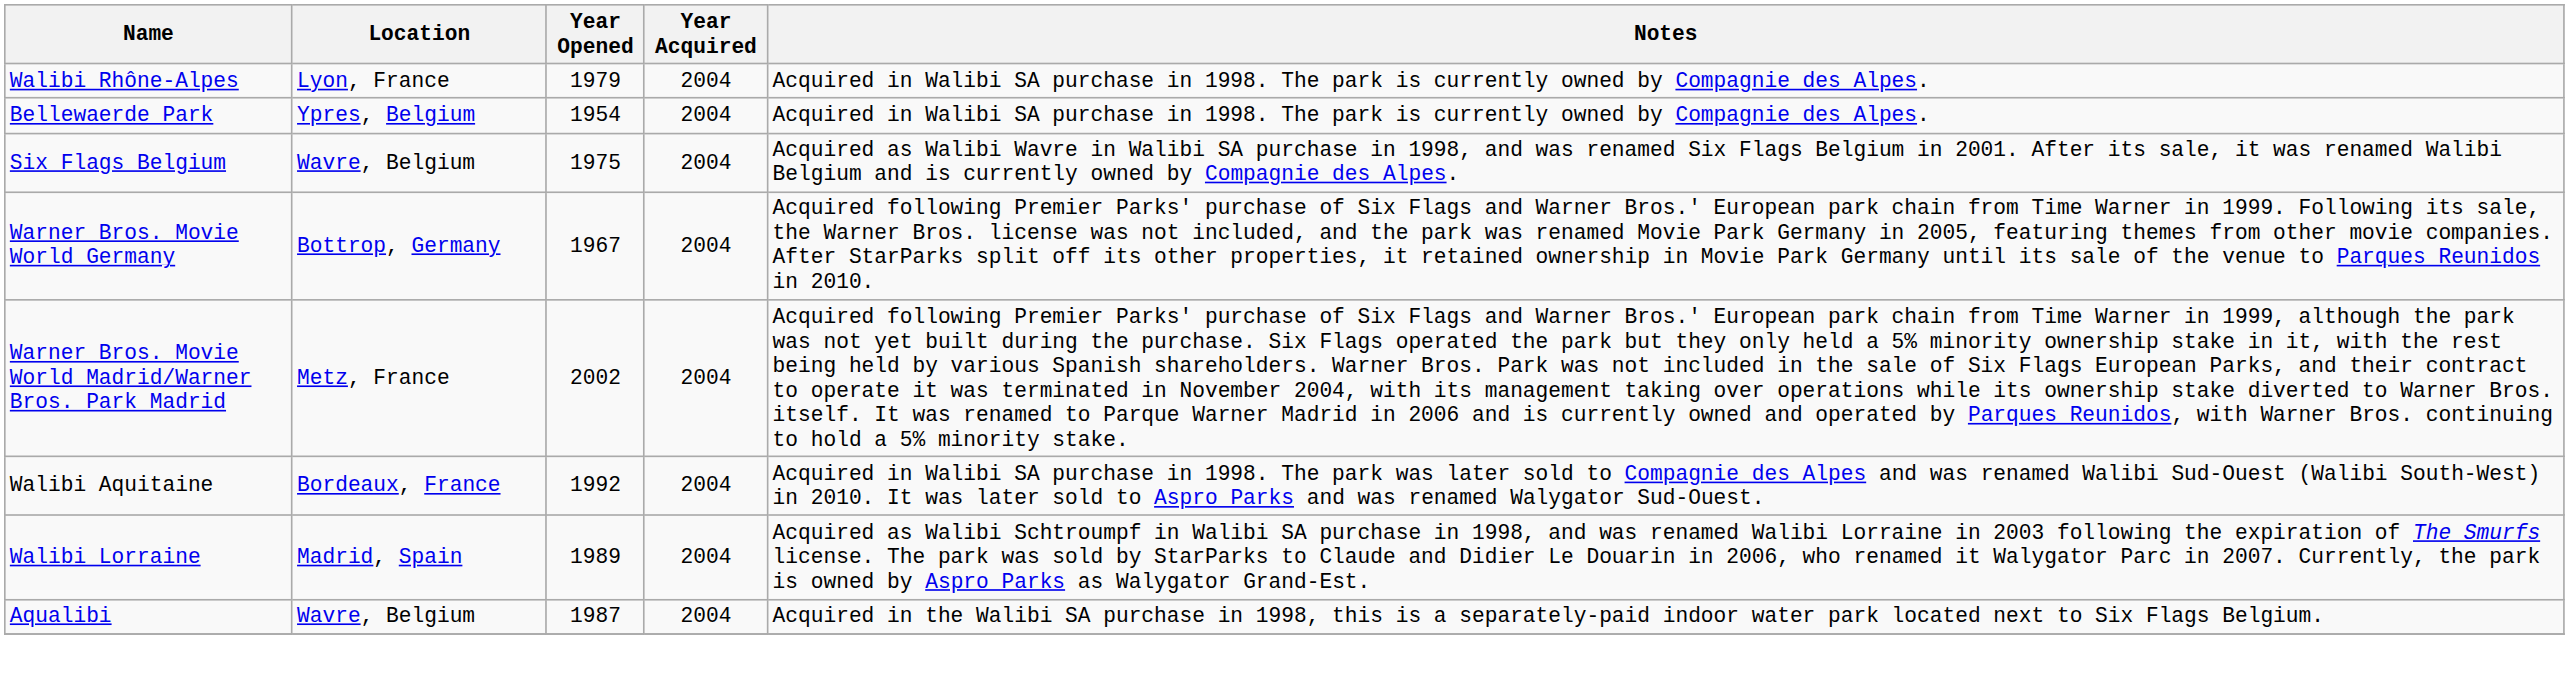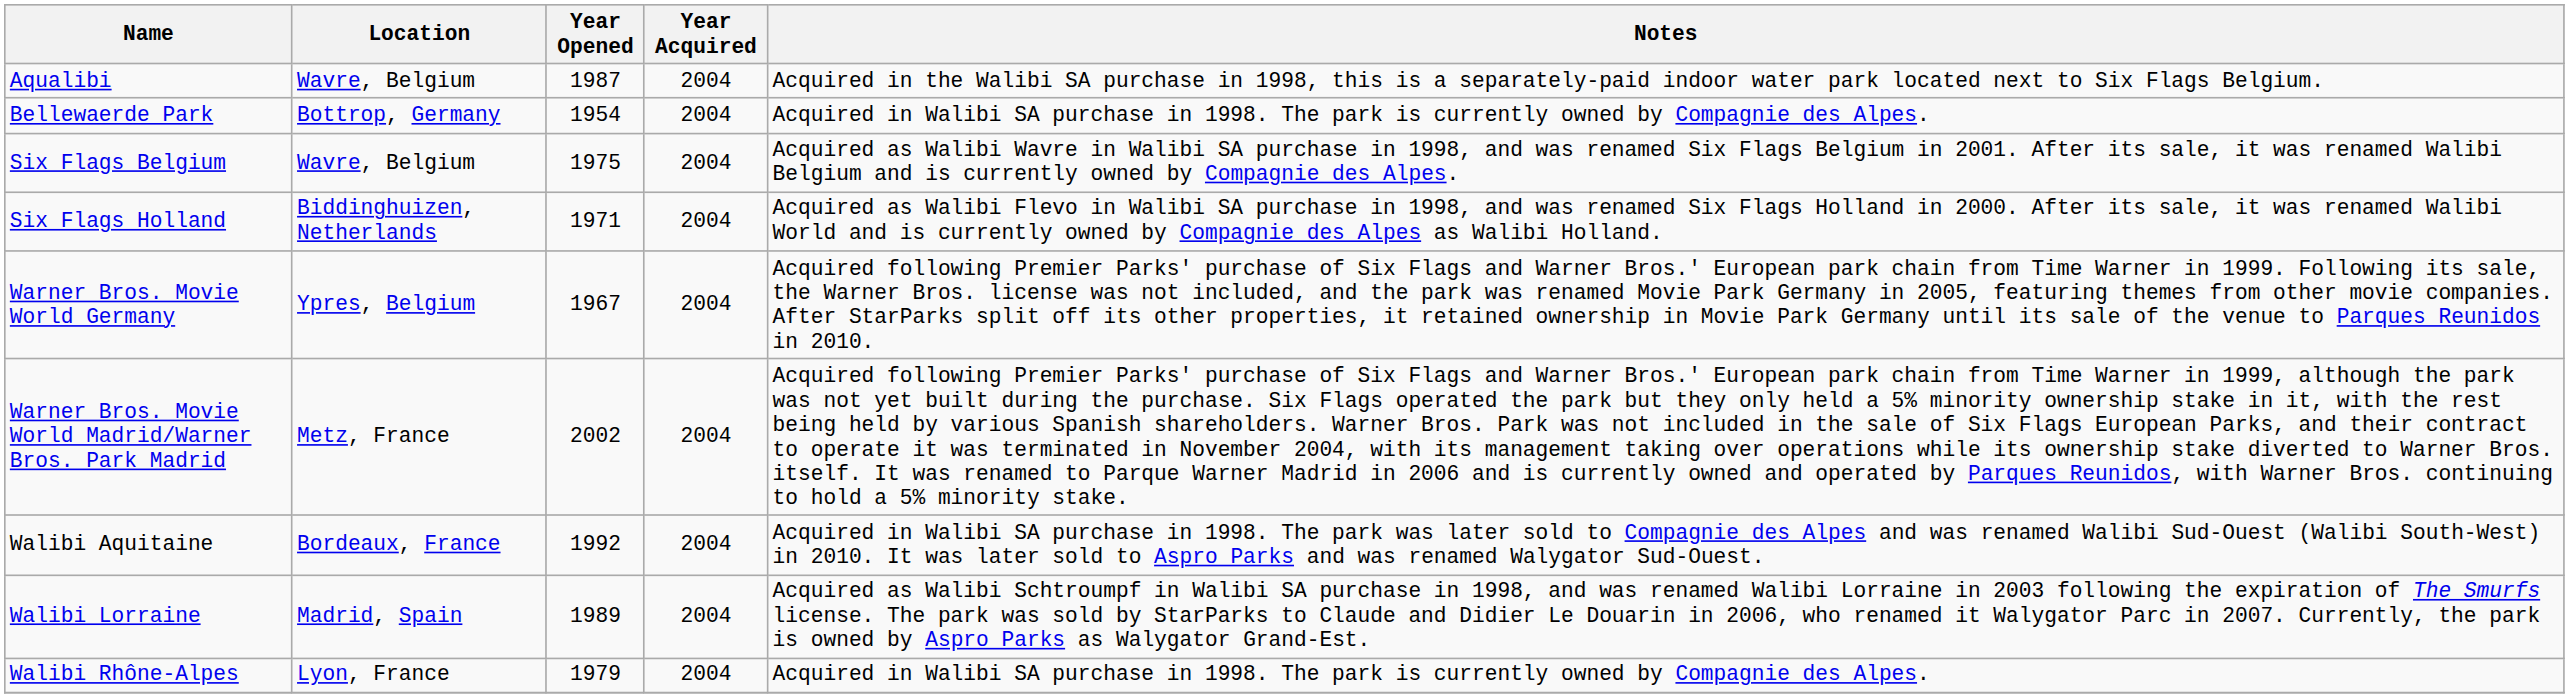rows swapped: Aqualibi <-> Walibi Rhône-Alpes
Bellewaerde Park | Location: Ypres, Belgium -> Bottrop, Germany
+ row: Six Flags Holland | Biddinghuizen, Netherlands | 1971 | 2004 | Acquired as Walibi Flevo in Walibi SA purchase in 1998, and was renamed Six Flags Holland in 2000. After its sale, it was renamed Walibi World and is currently owned by Compagnie des Alpes as Walibi Holland.
Warner Bros. Movie World Germany | Location: Bottrop, Germany -> Ypres, Belgium
